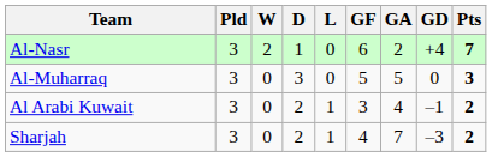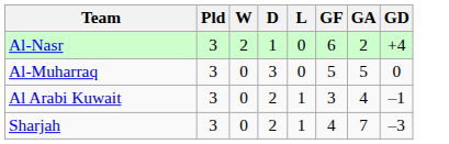- column: Pts | 7 | 3 | 2 | 2
